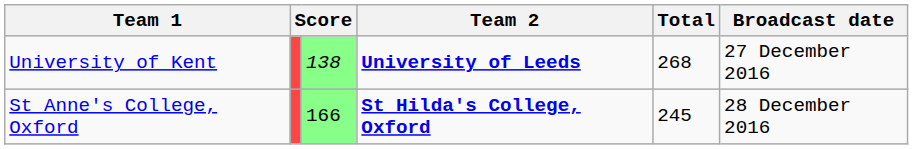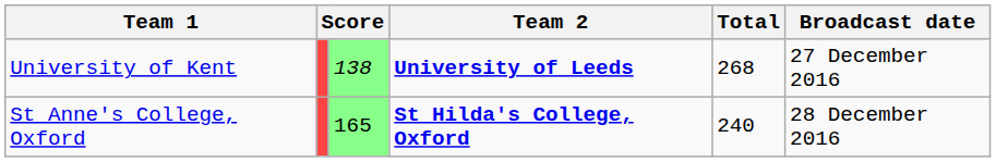St Anne's College, Oxford | column 3: 166 -> 165
St Anne's College, Oxford | Total: 245 -> 240
